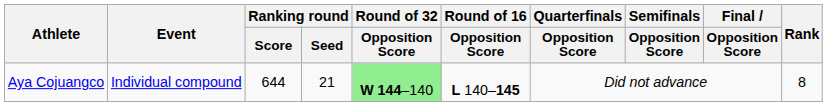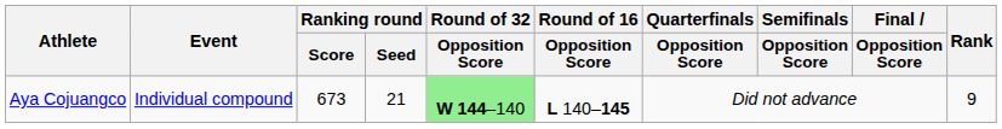Aya Cojuangco | Ranking round / Score: 644 -> 673
Aya Cojuangco | Rank: 8 -> 9
